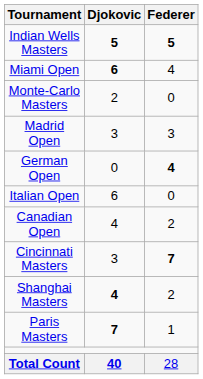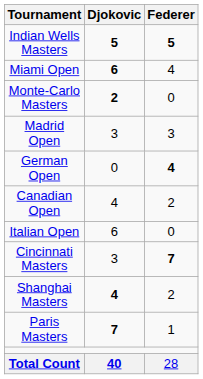Monte-Carlo Masters | Djokovic: normal -> bold
rows swapped: Italian Open <-> Canadian Open
